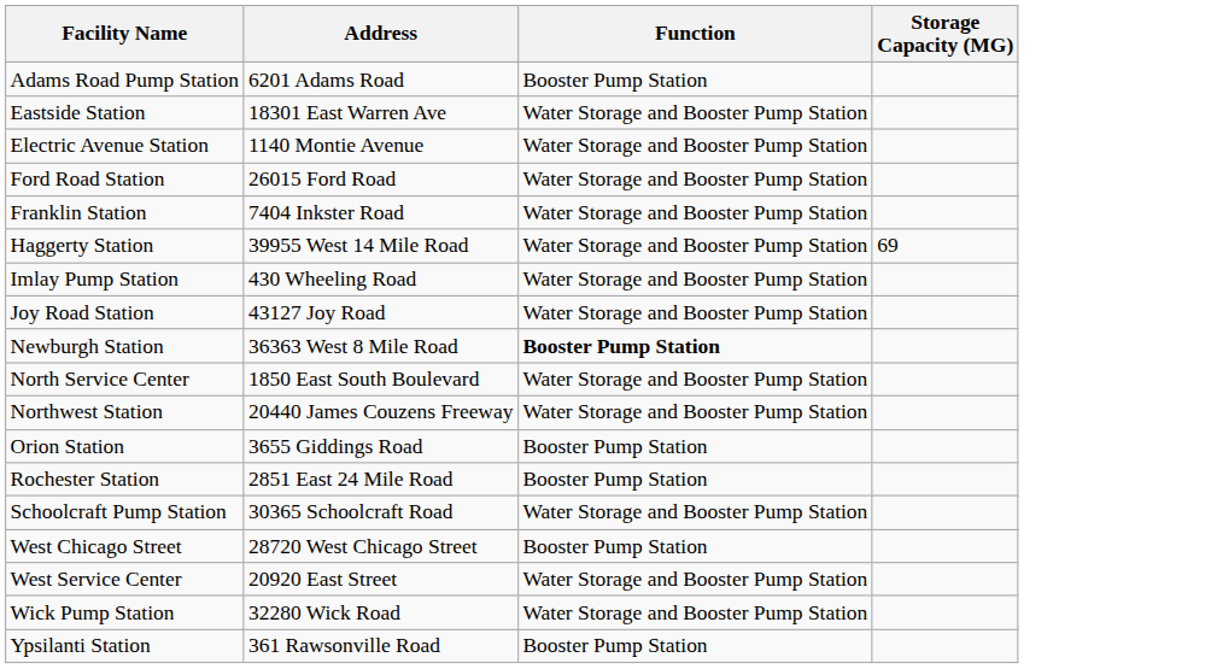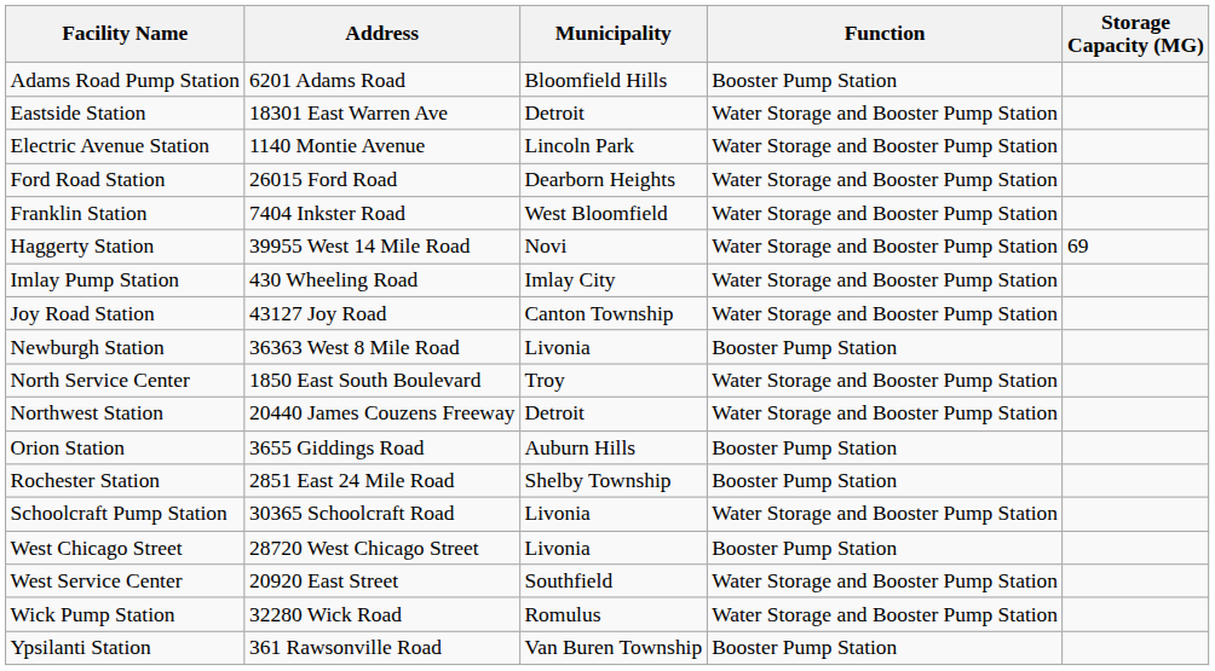+ column: Municipality | Bloomfield Hills | Detroit | Lincoln Park | Dearborn Heights | West Bloomfield | Novi | Imlay City | Canton Township | Livonia | Troy | Detroit | Auburn Hills | Shelby Township | Livonia | Livonia | Southfield | Romulus | Van Buren Township
Newburgh Station | Function: bold -> normal
